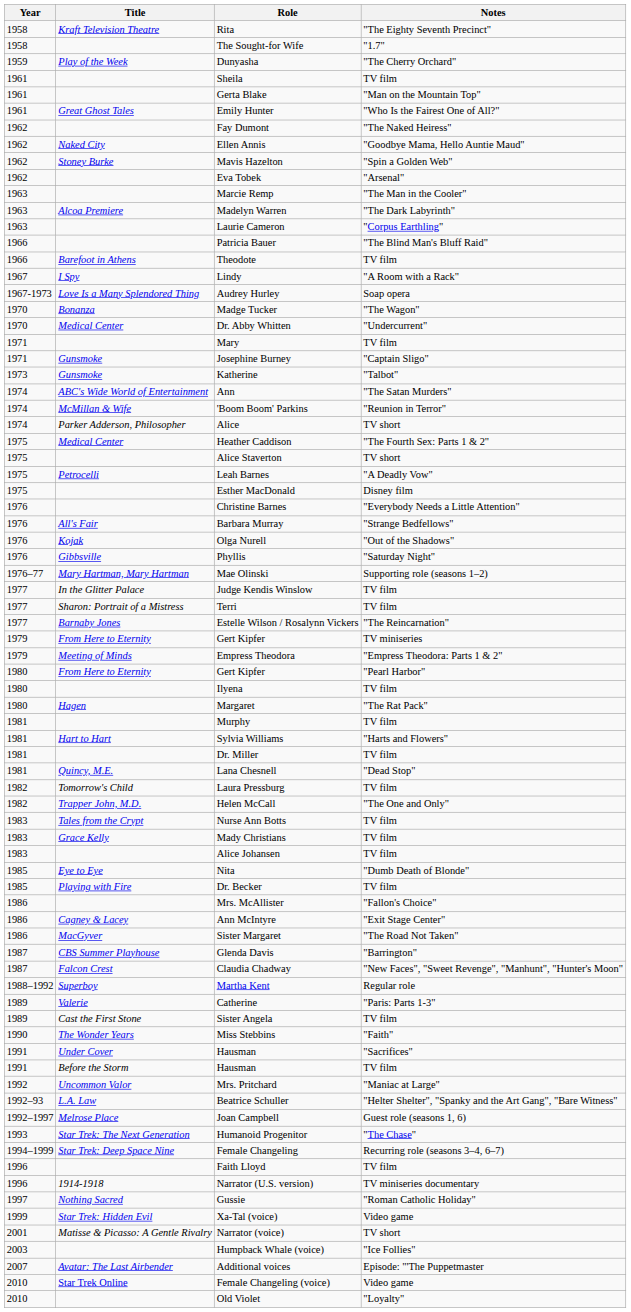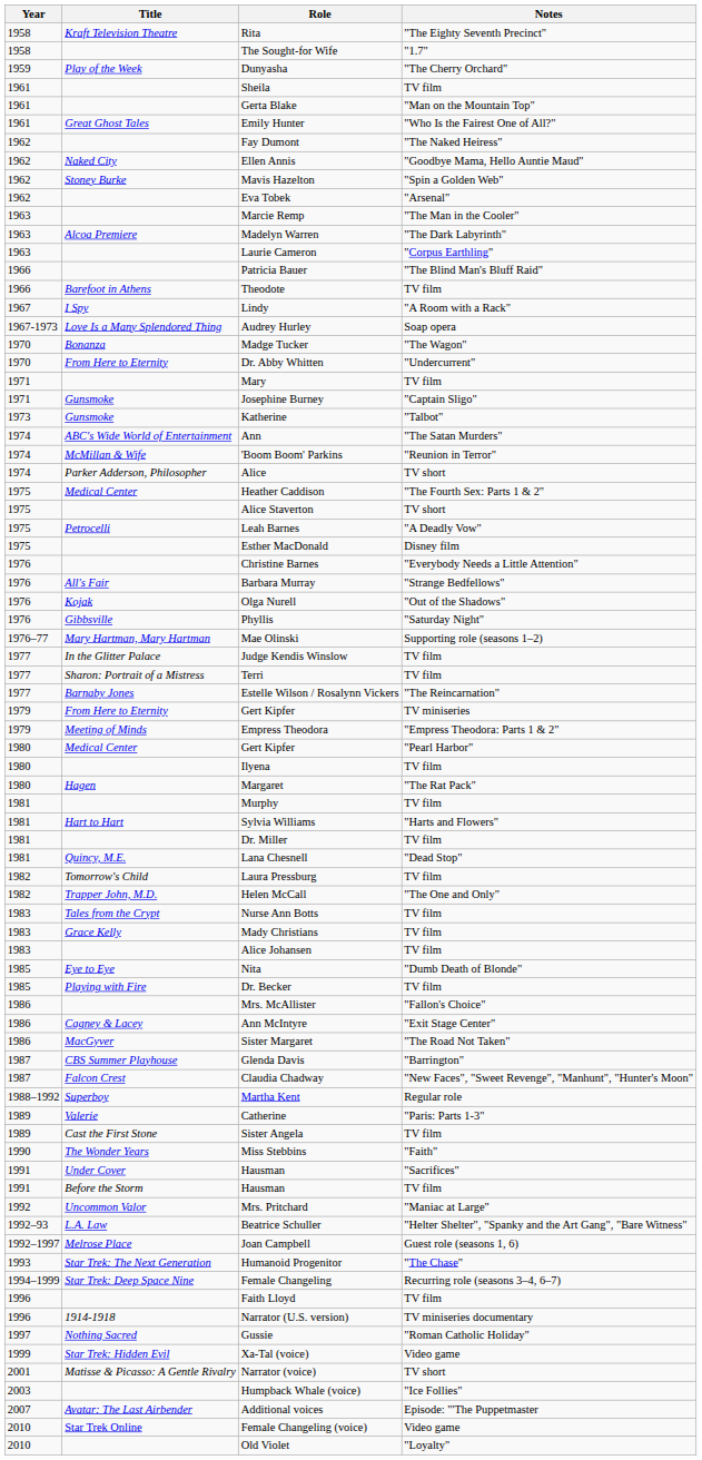Dr. Abby Whitten | Title: Medical Center -> From Here to Eternity
Gert Kipfer / "Pearl Harbor" | Title: From Here to Eternity -> Medical Center
